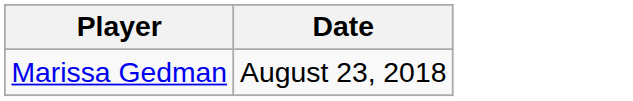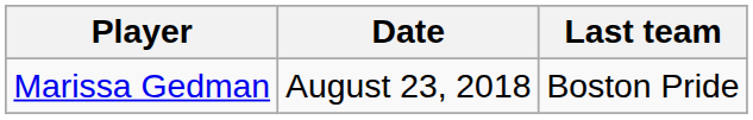+ column: Last team | Boston Pride
